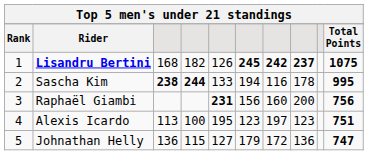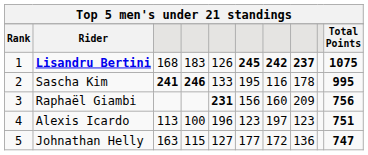Lisandru Bertini | column 4: 182 -> 183
Sascha Kim | column 3: 238 -> 241
Sascha Kim | column 4: 244 -> 246
Sascha Kim | column 6: 194 -> 195
Raphaël Giambi | column 8: 200 -> 209
Alexis Icardo | column 5: 195 -> 196
Johnathan Helly | column 3: 136 -> 163
Johnathan Helly | column 6: 179 -> 177
